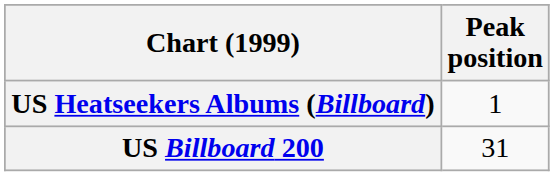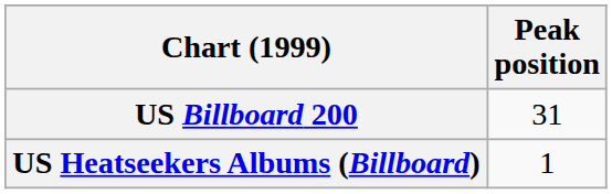rows swapped: US Billboard 200 <-> US Heatseekers Albums (Billboard)
